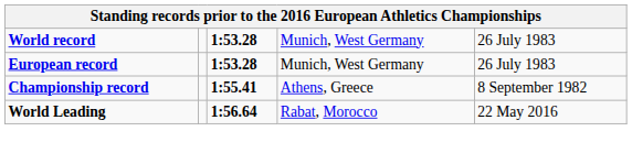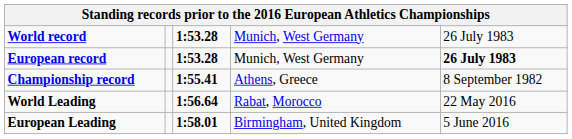European record | column 5: normal -> bold
+ row: European Leading | 1:58.01 | Birmingham, United Kingdom | 5 June 2016
